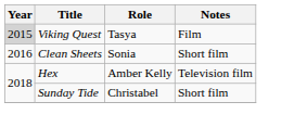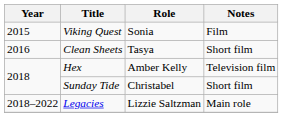Viking Quest | Year: lightgrey background -> no background
Viking Quest | Role: Tasya -> Sonia
Clean Sheets | Role: Sonia -> Tasya
+ row: 2018–2022 | Legacies | Lizzie Saltzman | Main role
